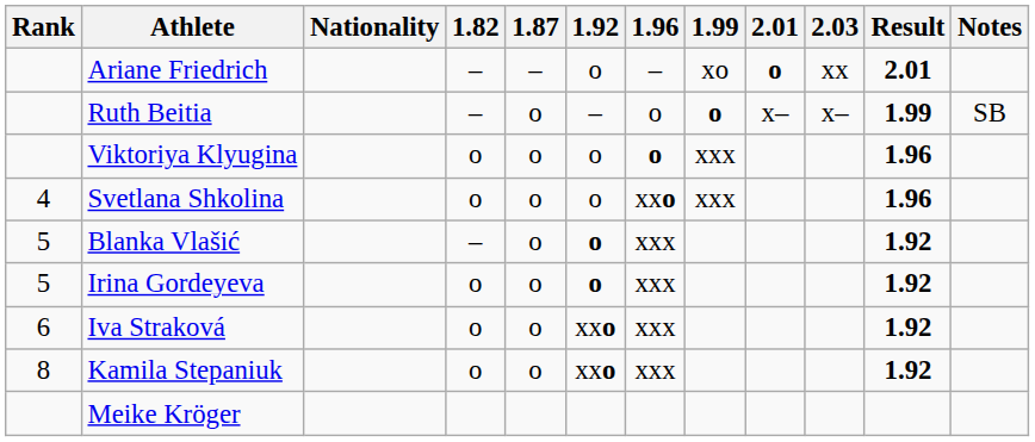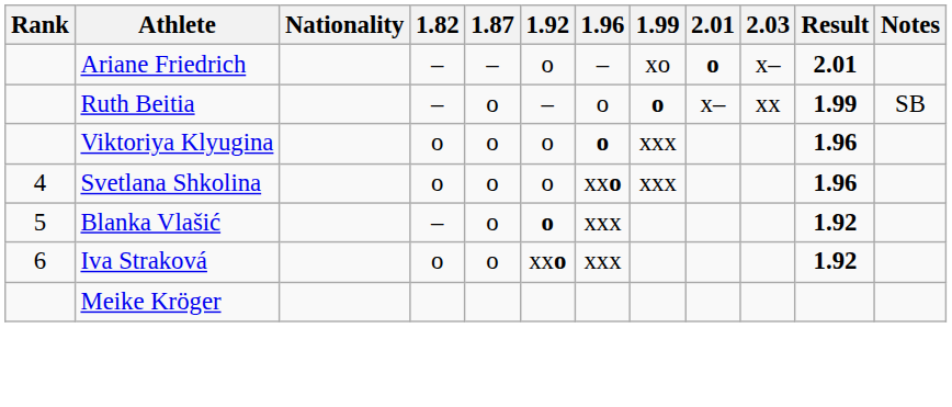Ariane Friedrich | 2.03: xx -> x–
Ruth Beitia | 2.03: x– -> xx
- row: 5 | Irina Gordeyeva | o | o | o | xxx | 1.92
- row: 8 | Kamila Stepaniuk | o | o | xxo | xxx | 1.92
